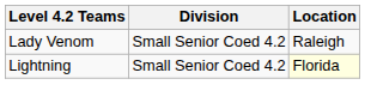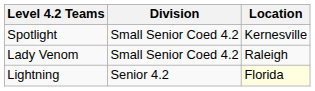+ row: Spotlight | Small Senior Coed 4.2 | Kernesville
Lightning | Division: Small Senior Coed 4.2 -> Senior 4.2
